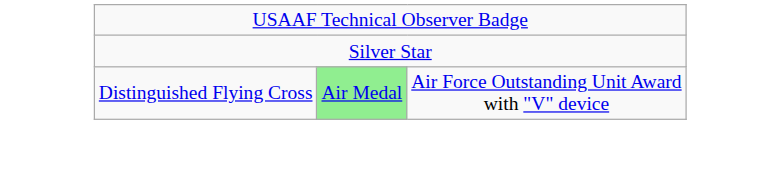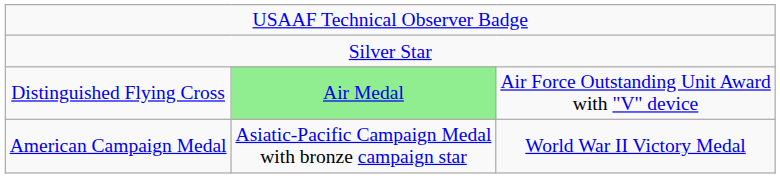+ row: American Campaign Medal | Asiatic-Pacific Campaign Medal with bronze campaign star | World War II Victory Medal
